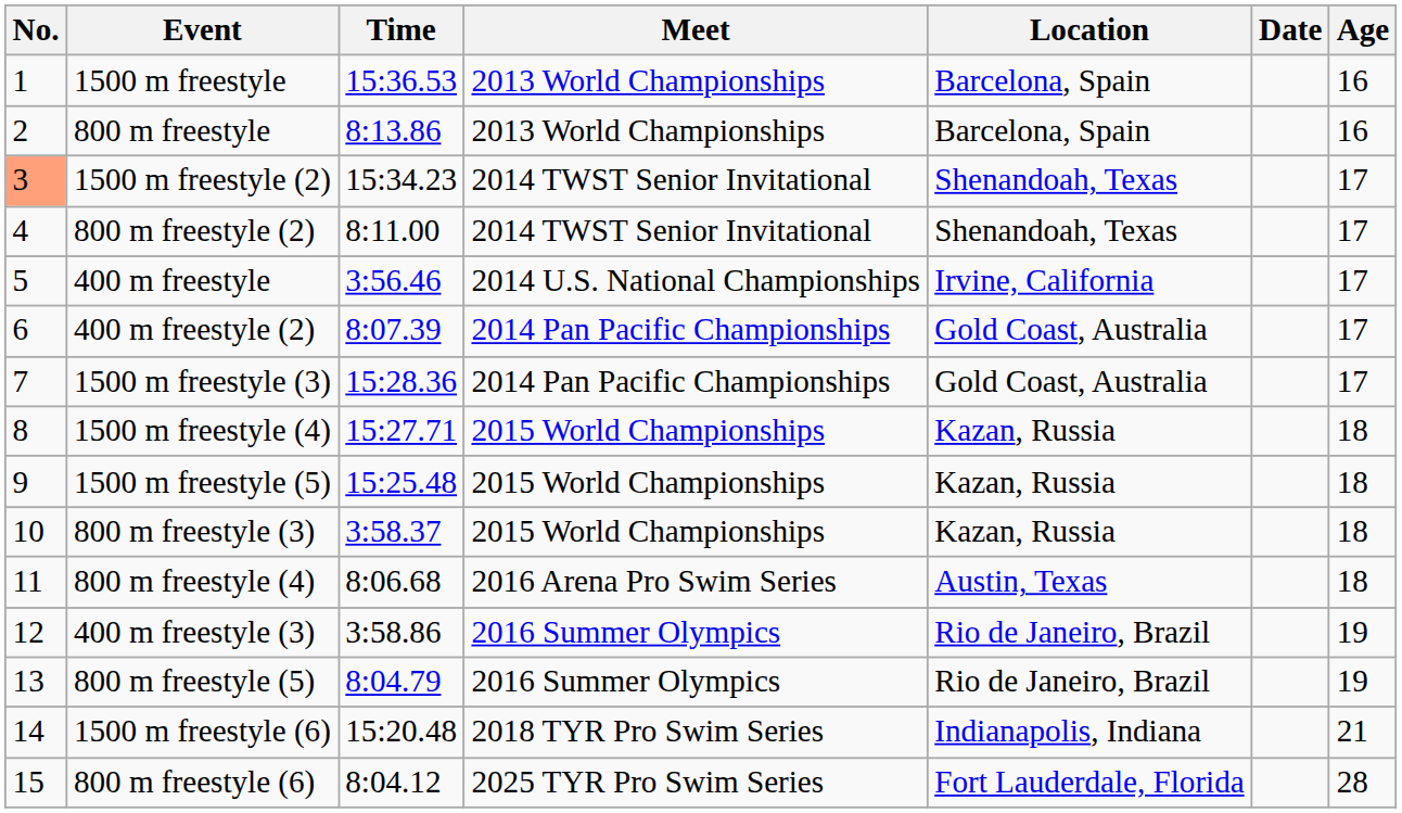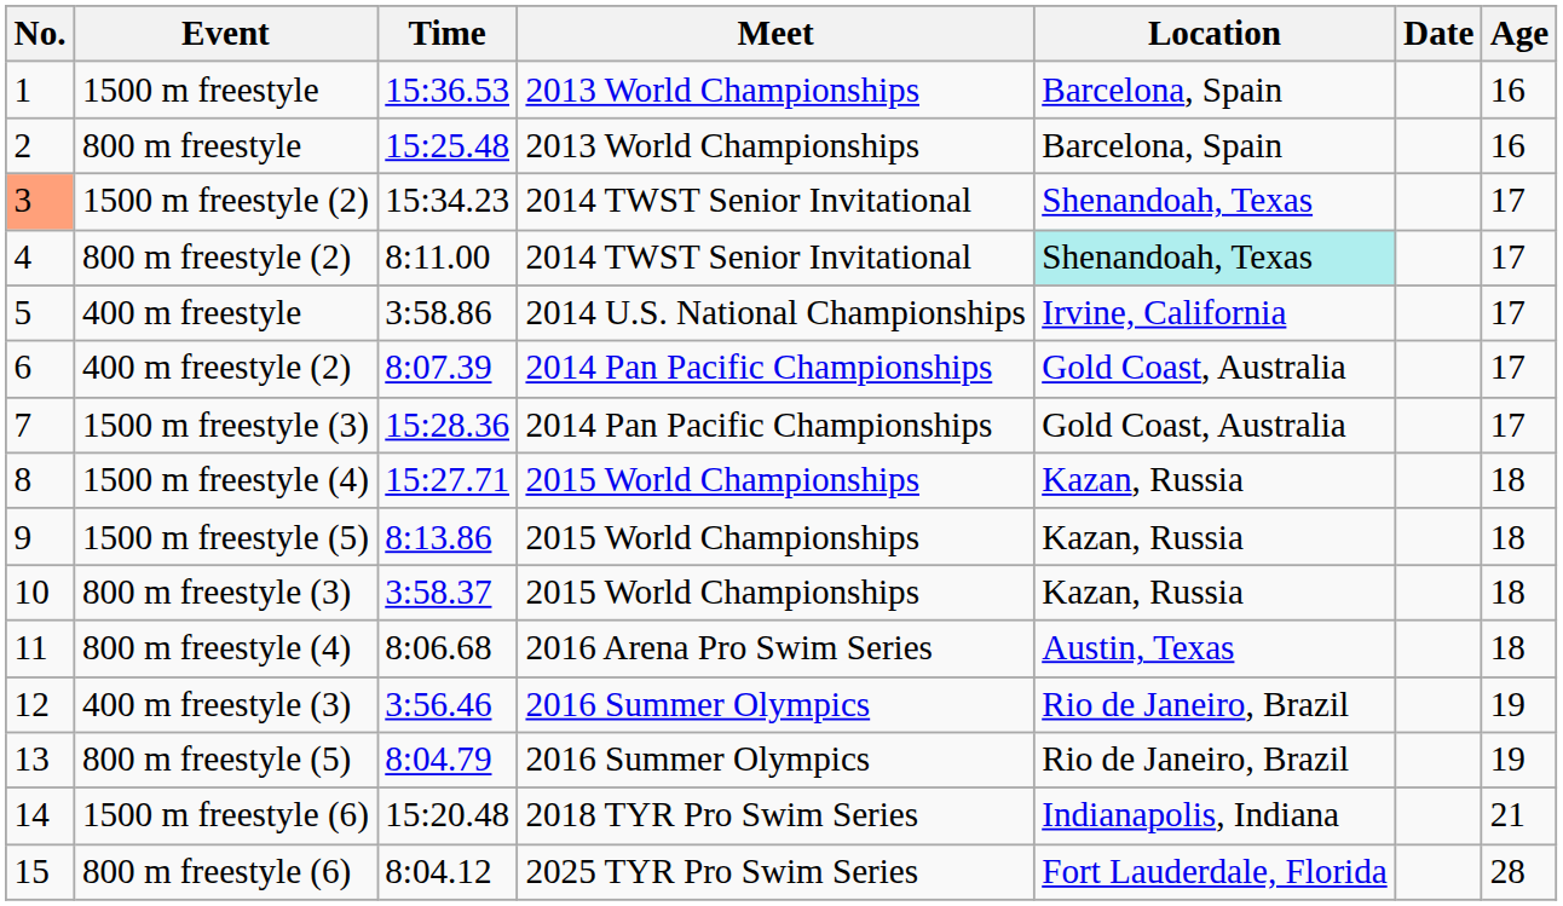800 m freestyle | Time: 8:13.86 -> 15:25.48
800 m freestyle (2) | Location: no background -> paleturquoise background
400 m freestyle | Time: 3:56.46 -> 3:58.86
1500 m freestyle (5) | Time: 15:25.48 -> 8:13.86
400 m freestyle (3) | Time: 3:58.86 -> 3:56.46
